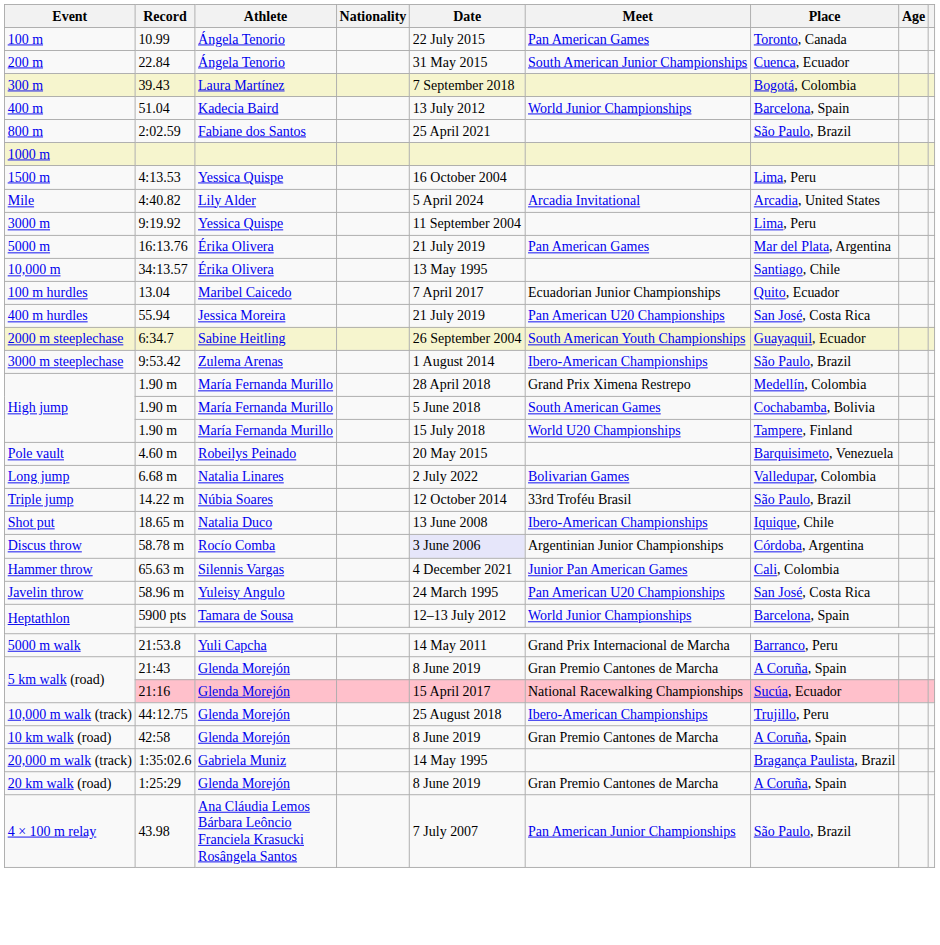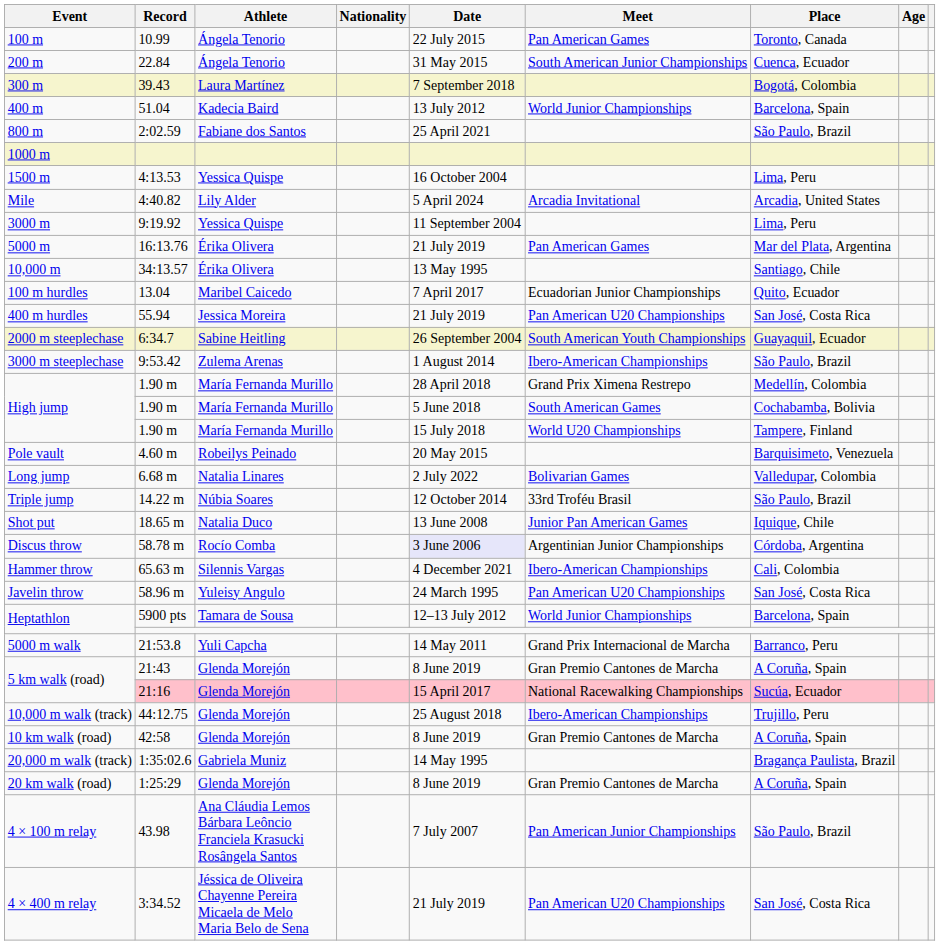18.65 m | Meet: Ibero-American Championships -> Junior Pan American Games
65.63 m | Meet: Junior Pan American Games -> Ibero-American Championships
+ row: 4 × 400 m relay | 3:34.52 | Jéssica de Oliveira Chayenne Pereira Micaela de Melo Maria Belo de Sena | 21 July 2019 | Pan American U20 Championships | San José, Costa Rica
